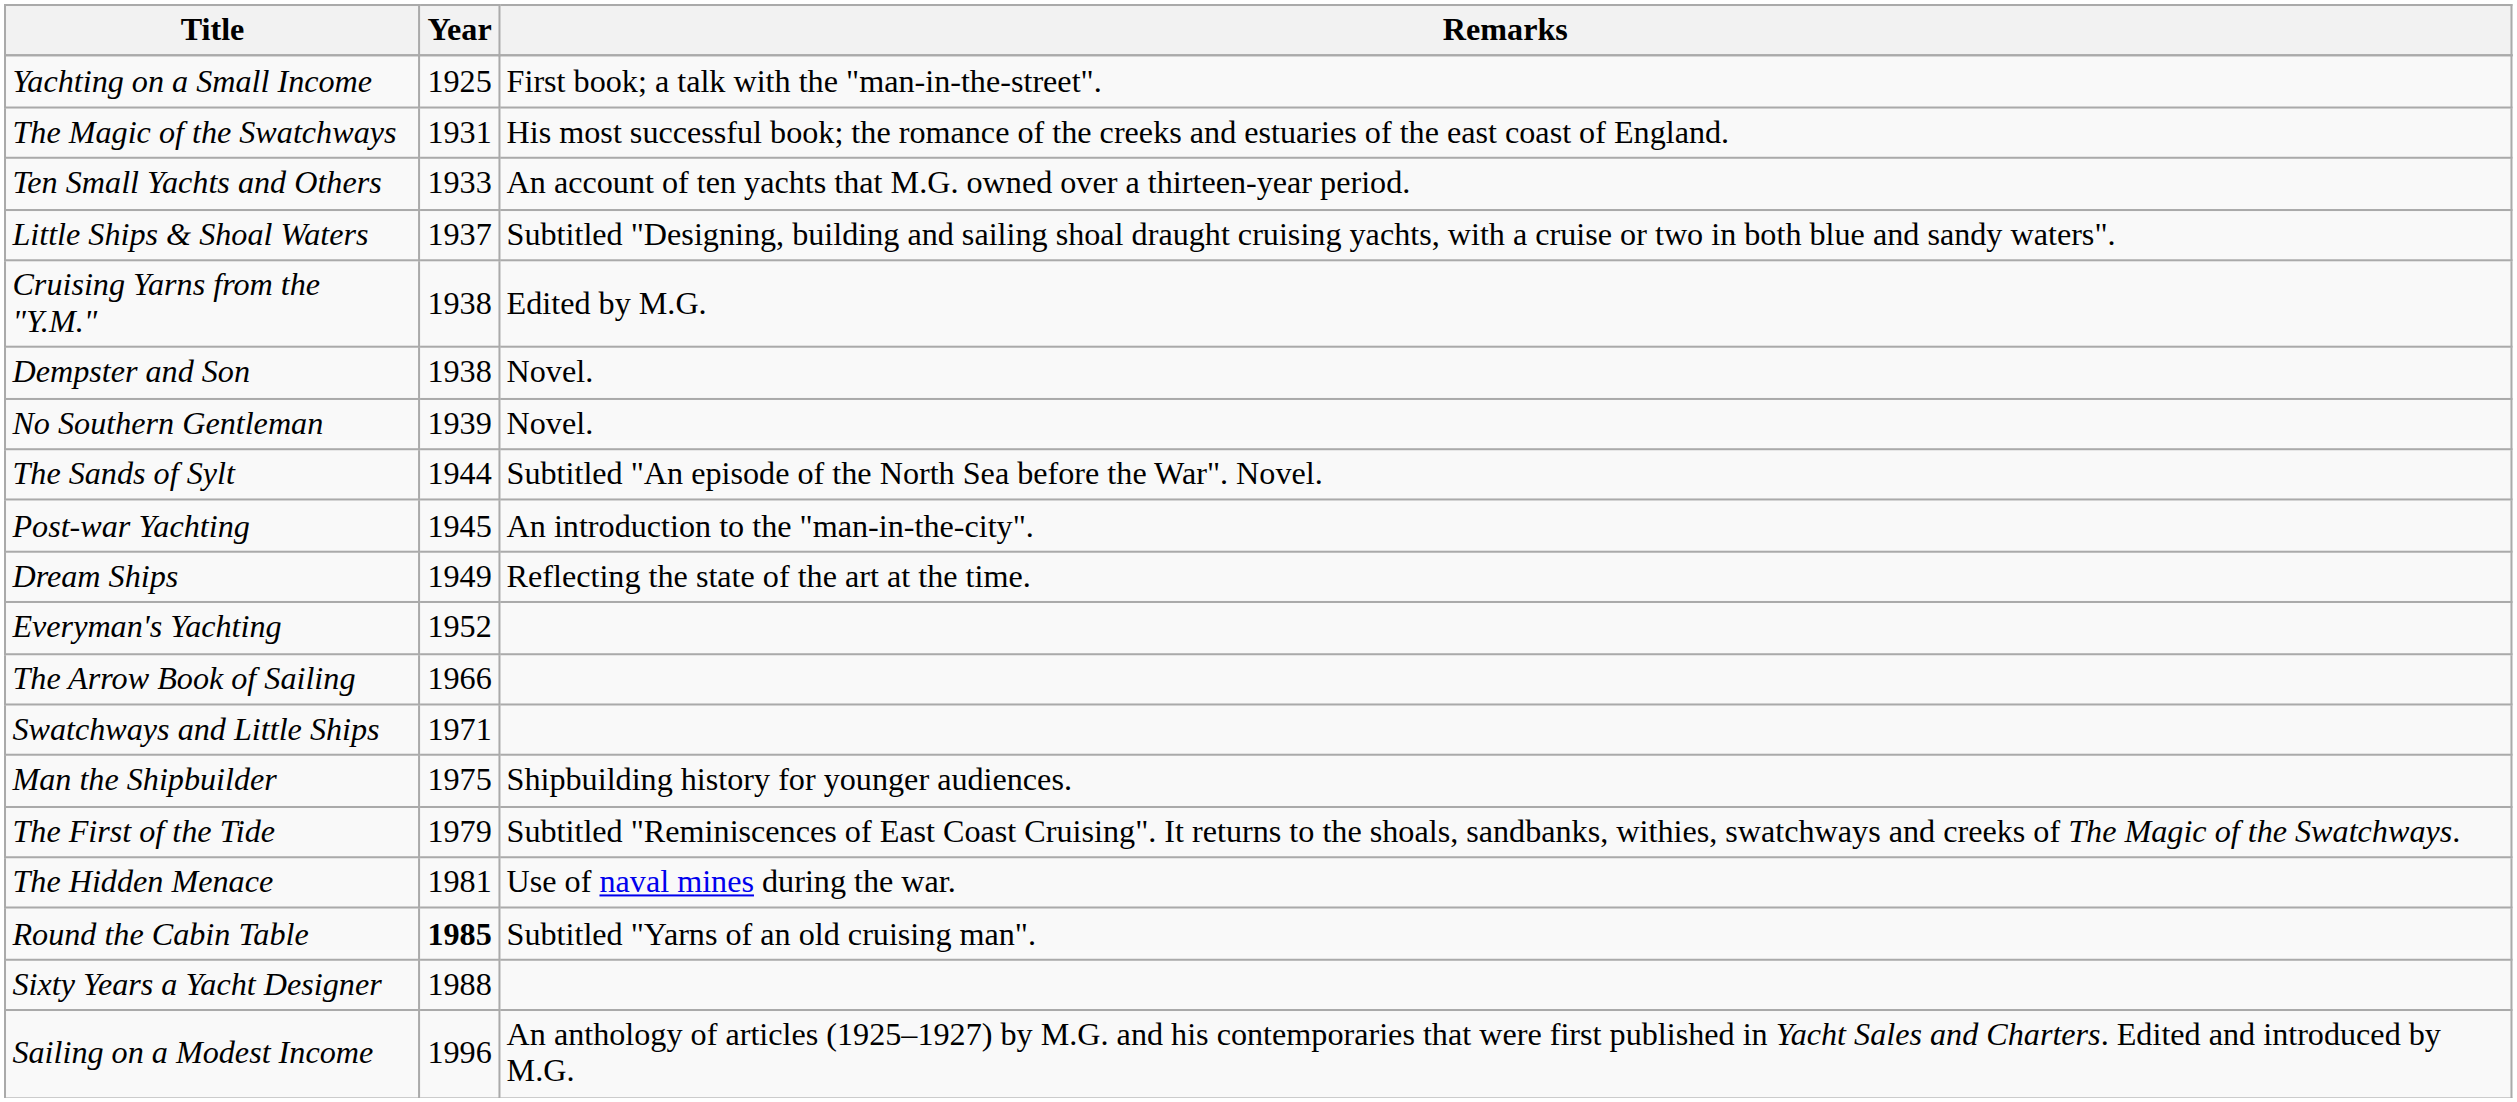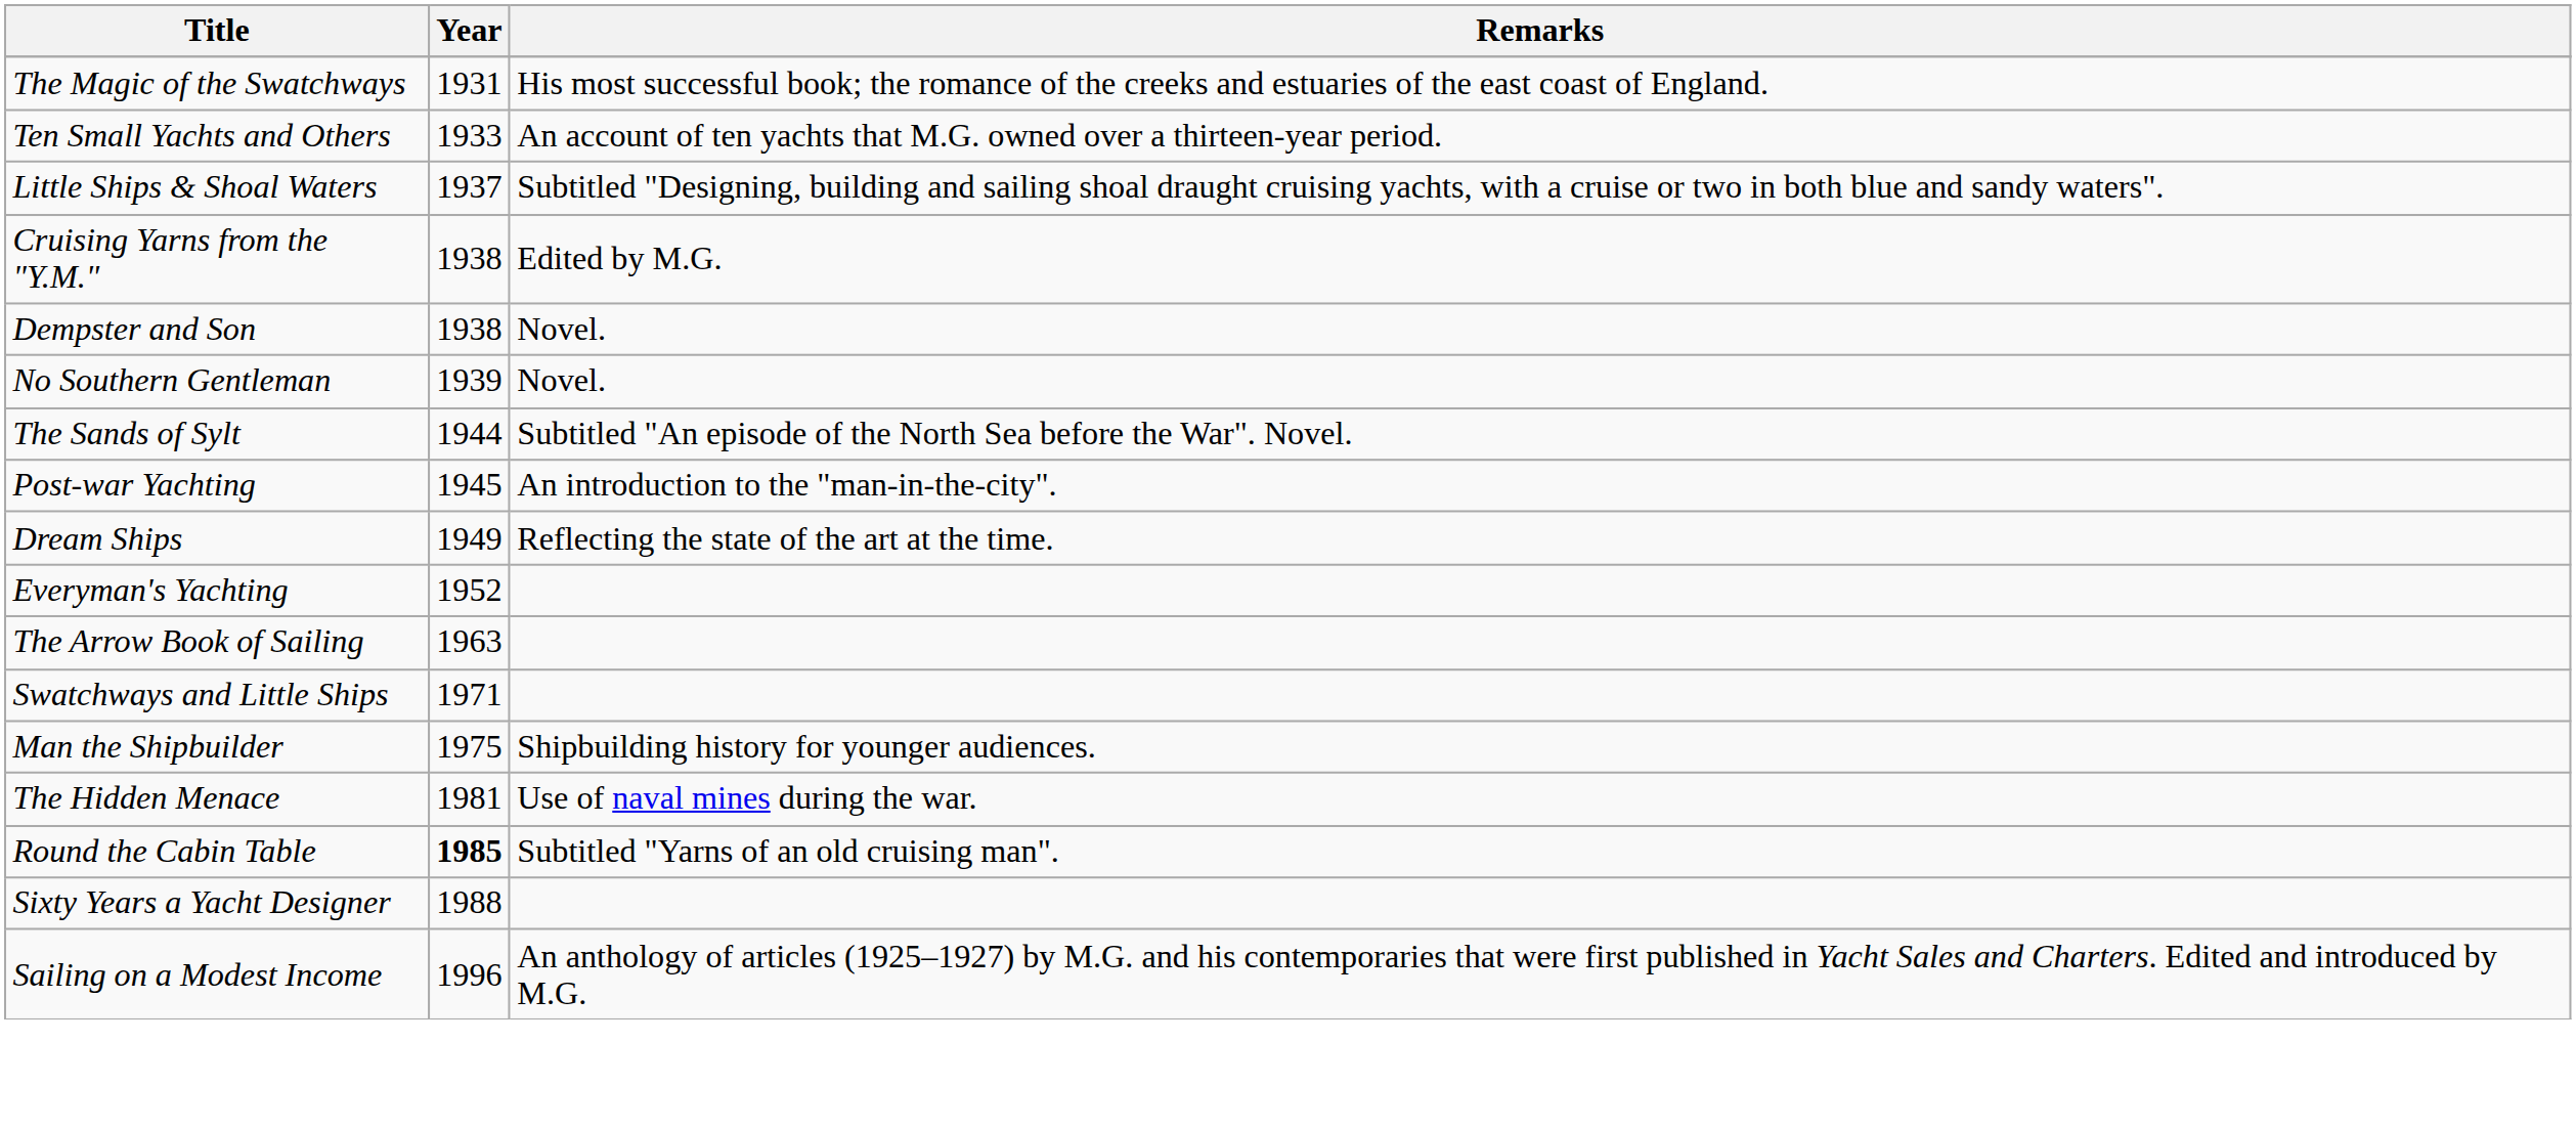- row: Yachting on a Small Income | 1925 | First book; a talk with the "man-in-the-street".
The Arrow Book of Sailing | Year: 1966 -> 1963
- row: The First of the Tide | 1979 | Subtitled "Reminiscences of East Coast Cruising". It returns to the shoals, sandbanks, withies, swatchways and creeks of The Magic of the Swatchways.
